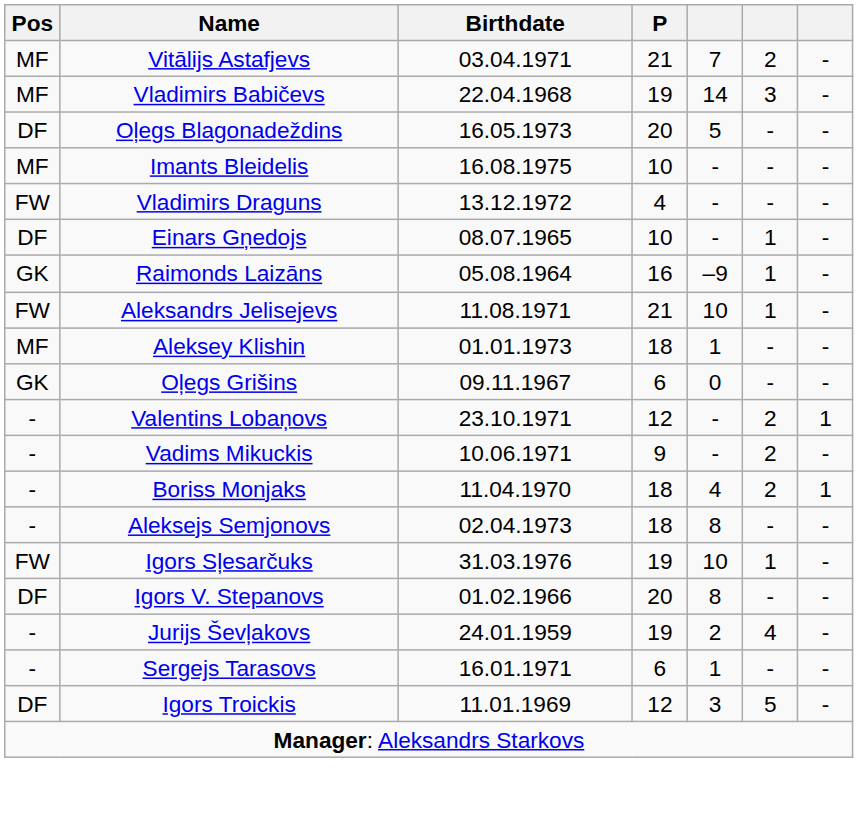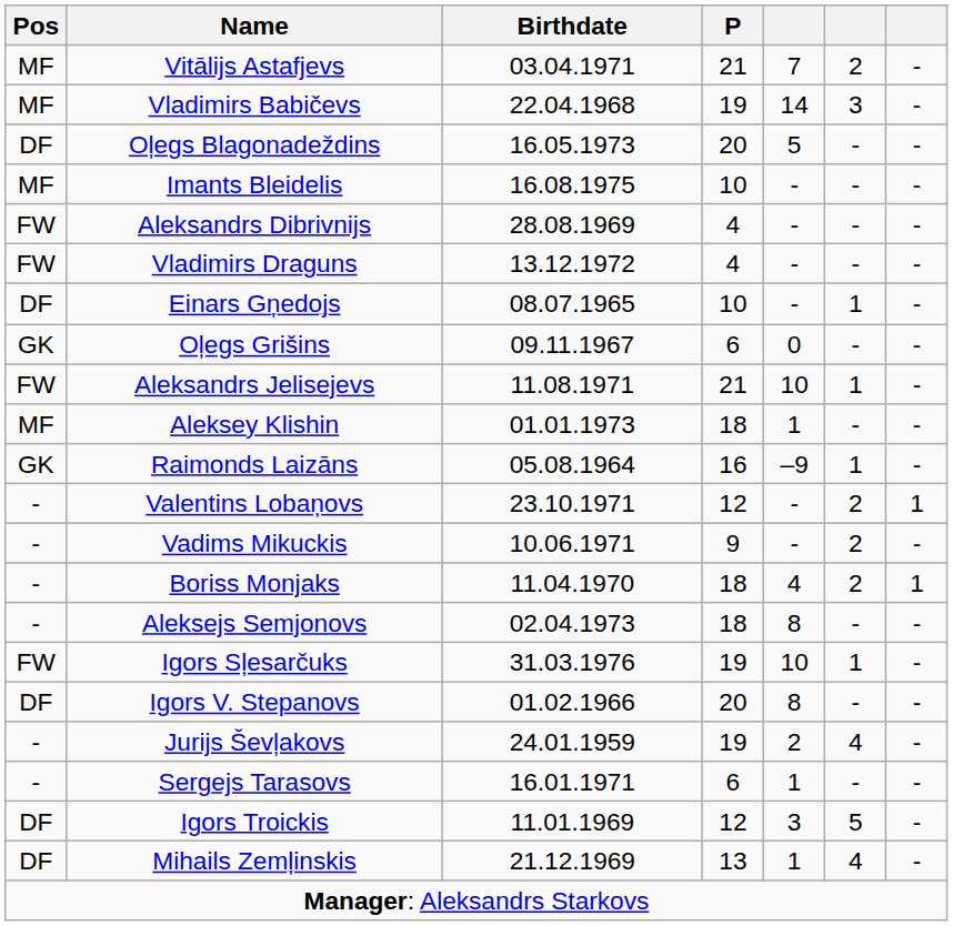+ row: FW | Aleksandrs Dibrivnijs | 28.08.1969 | 4 | - | - | -
rows swapped: Oļegs Grišins <-> Raimonds Laizāns
+ row: DF | Mihails Zemļinskis | 21.12.1969 | 13 | 1 | 4 | -
